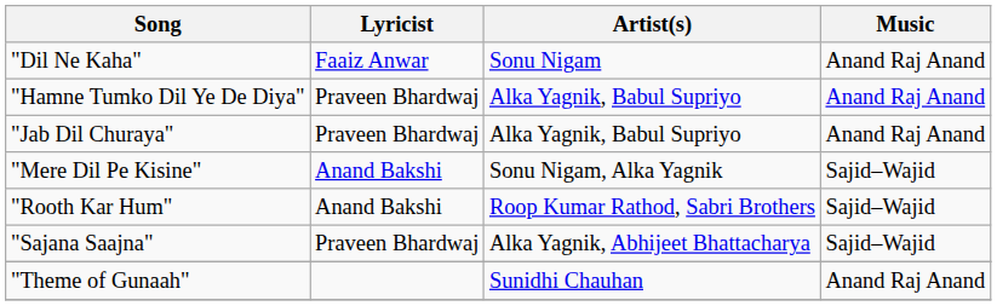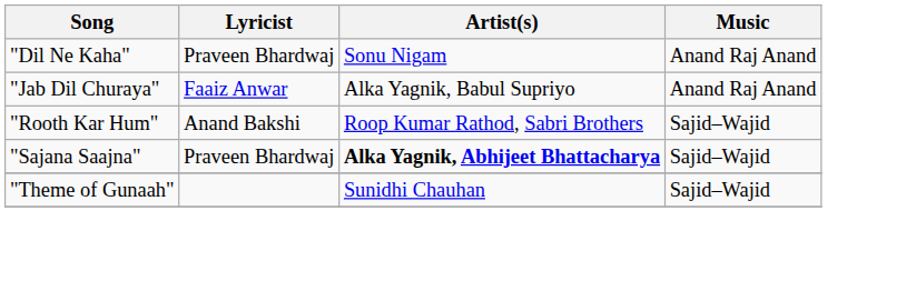"Dil Ne Kaha" | Lyricist: Faaiz Anwar -> Praveen Bhardwaj
- row: "Hamne Tumko Dil Ye De Diya" | Praveen Bhardwaj | Alka Yagnik, Babul Supriyo | Anand Raj Anand
"Jab Dil Churaya" | Lyricist: Praveen Bhardwaj -> Faaiz Anwar
- row: "Mere Dil Pe Kisine" | Anand Bakshi | Sonu Nigam, Alka Yagnik | Sajid–Wajid
"Sajana Saajna" | Artist(s): normal -> bold
"Theme of Gunaah" | Music: Anand Raj Anand -> Sajid–Wajid
